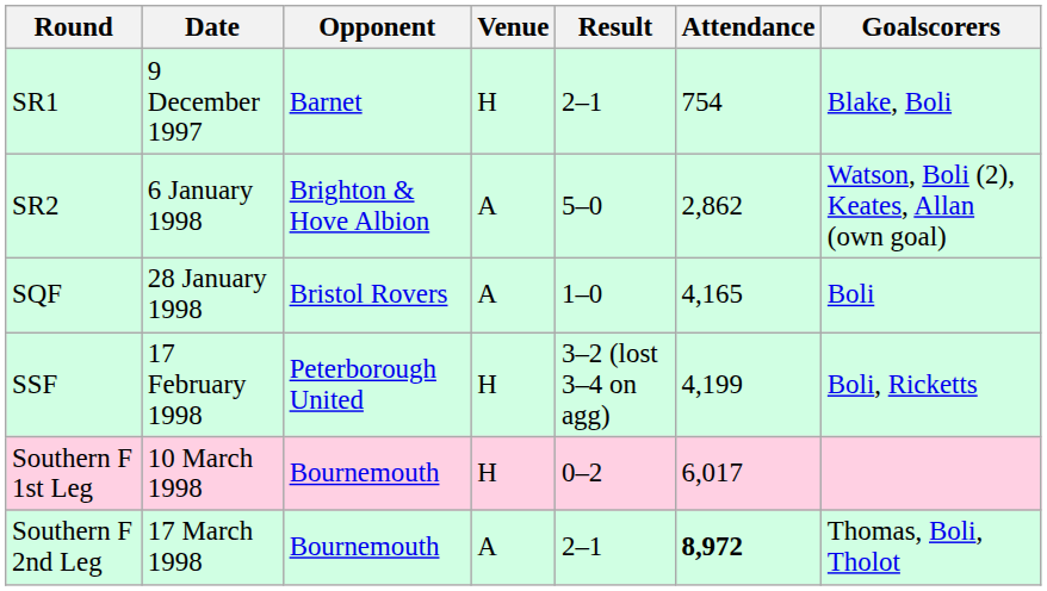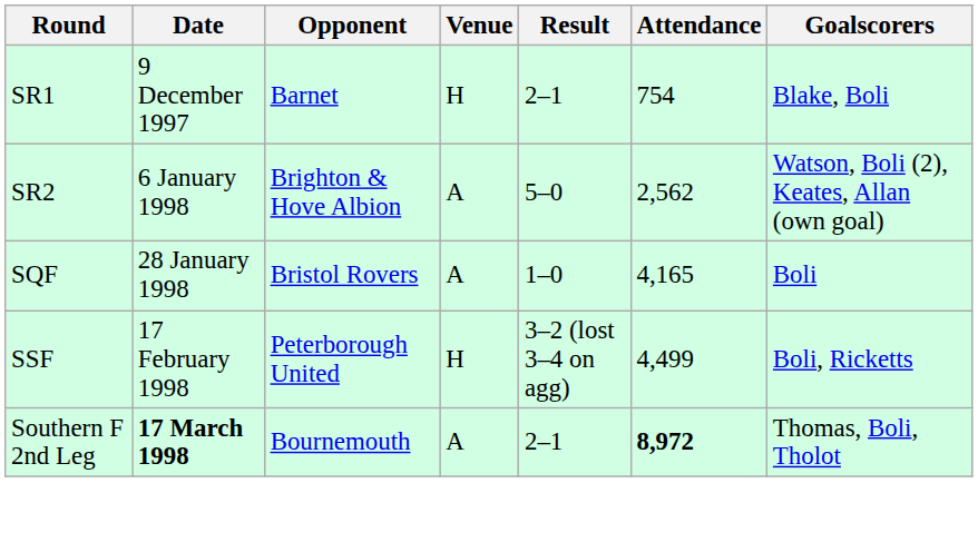SR2 | Attendance: 2,862 -> 2,562
SSF | Attendance: 4,199 -> 4,499
- row: Southern F 1st Leg | 10 March 1998 | Bournemouth | H | 0–2 | 6,017
Southern F 2nd Leg | Date: normal -> bold
